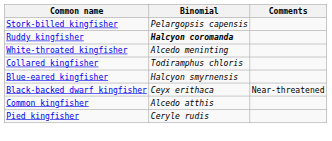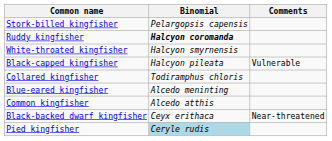White-throated kingfisher | Binomial: Alcedo meninting -> Halcyon smyrnensis
+ row: Black-capped kingfisher | Halcyon pileata | Vulnerable
Blue-eared kingfisher | Binomial: Halcyon smyrnensis -> Alcedo meninting
rows swapped: Common kingfisher <-> Black-backed dwarf kingfisher
Pied kingfisher | Binomial: no background -> lightblue background
